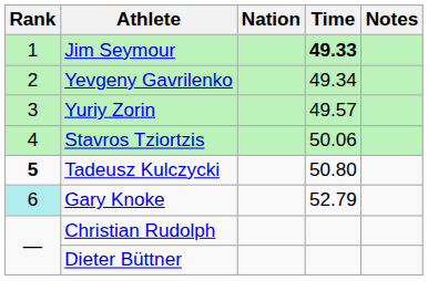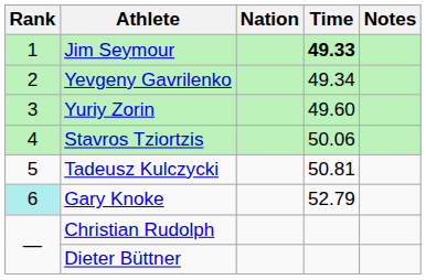Yuriy Zorin | Time: 49.57 -> 49.60
Tadeusz Kulczycki | Rank: bold -> normal
Tadeusz Kulczycki | Time: 50.80 -> 50.81
